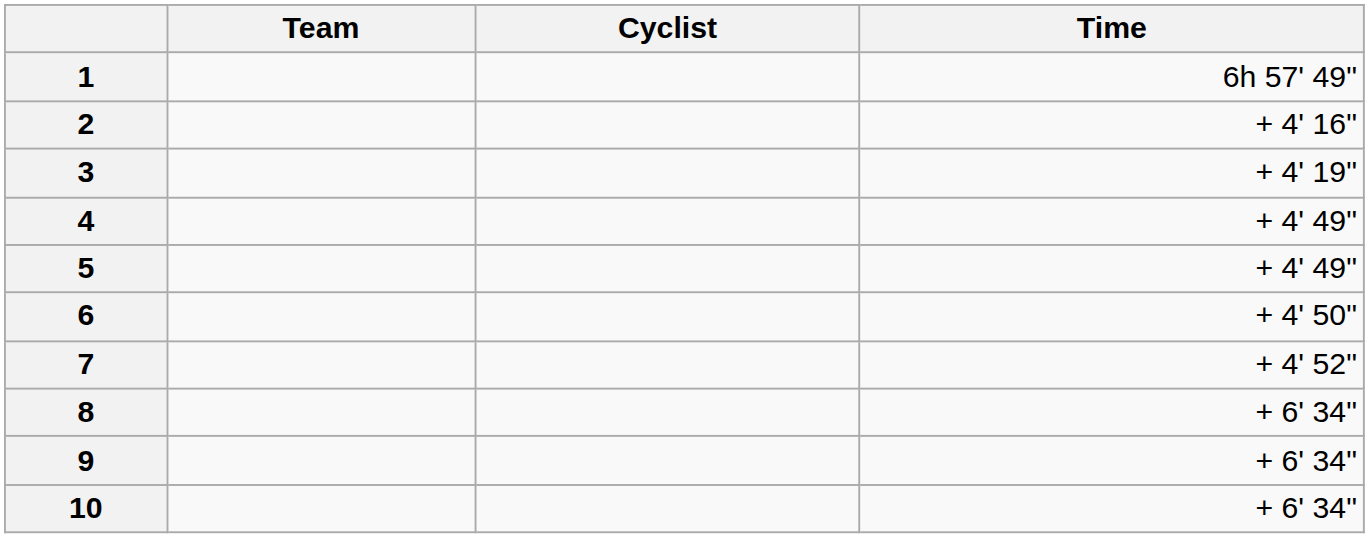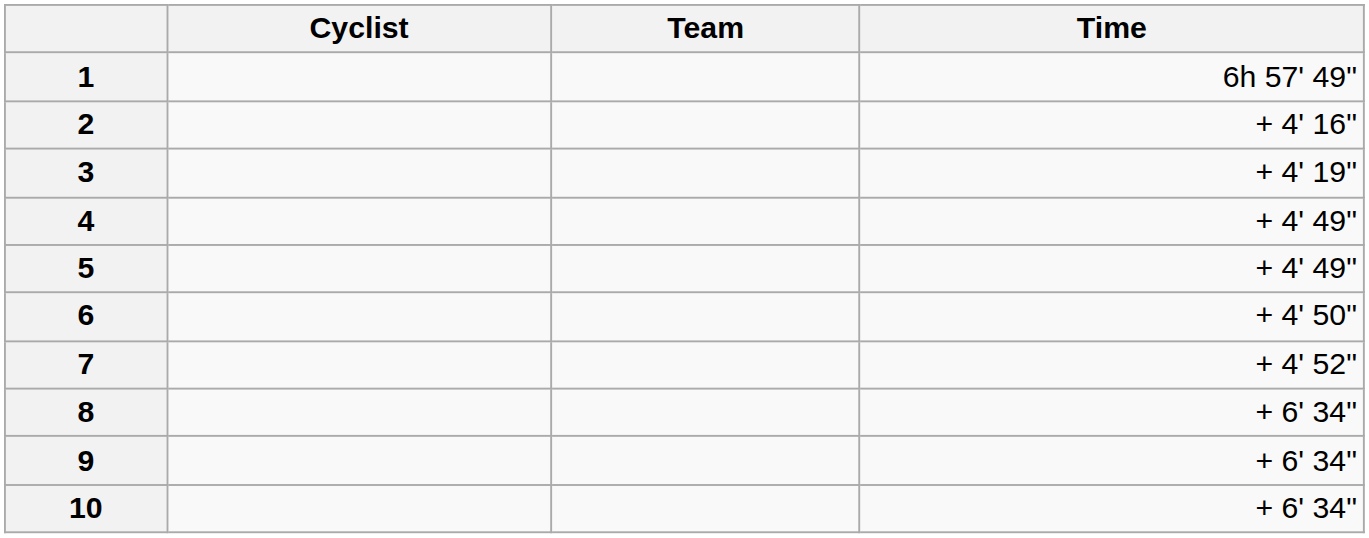columns swapped: Cyclist <-> Team
